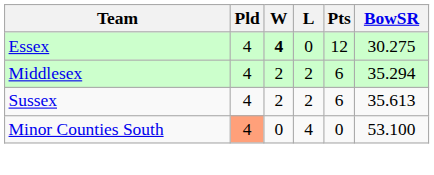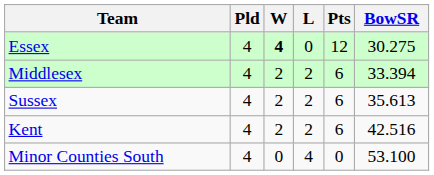Middlesex | BowSR: 35.294 -> 33.394
+ row: Kent | 4 | 2 | 2 | 6 | 42.516
Minor Counties South | Pld: lightsalmon background -> no background
